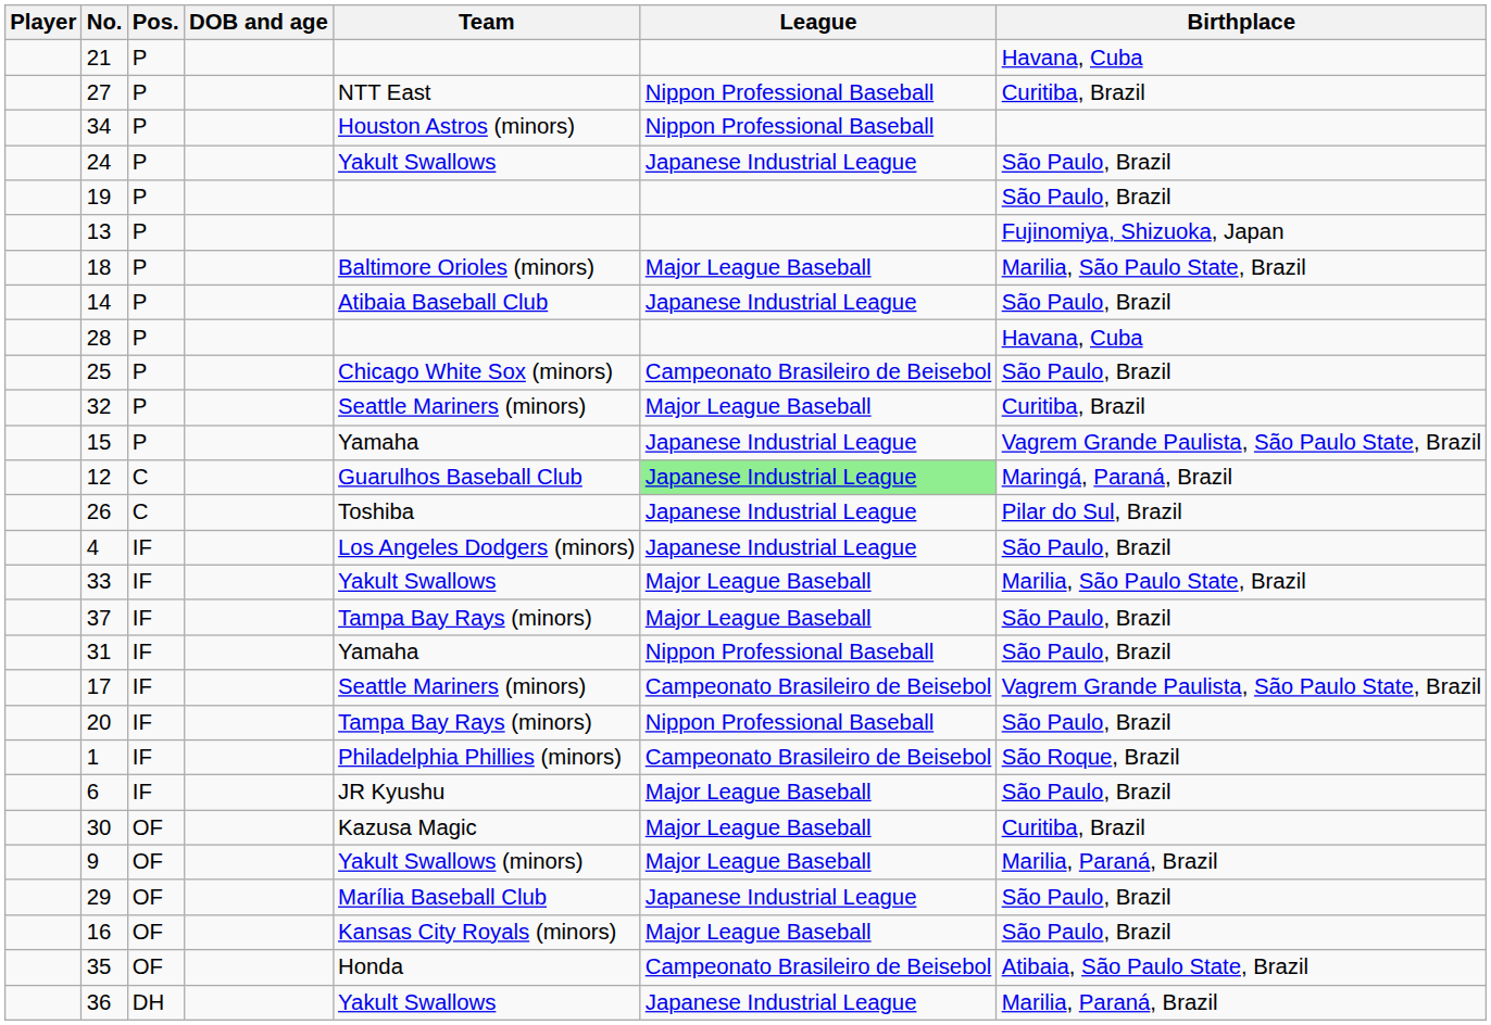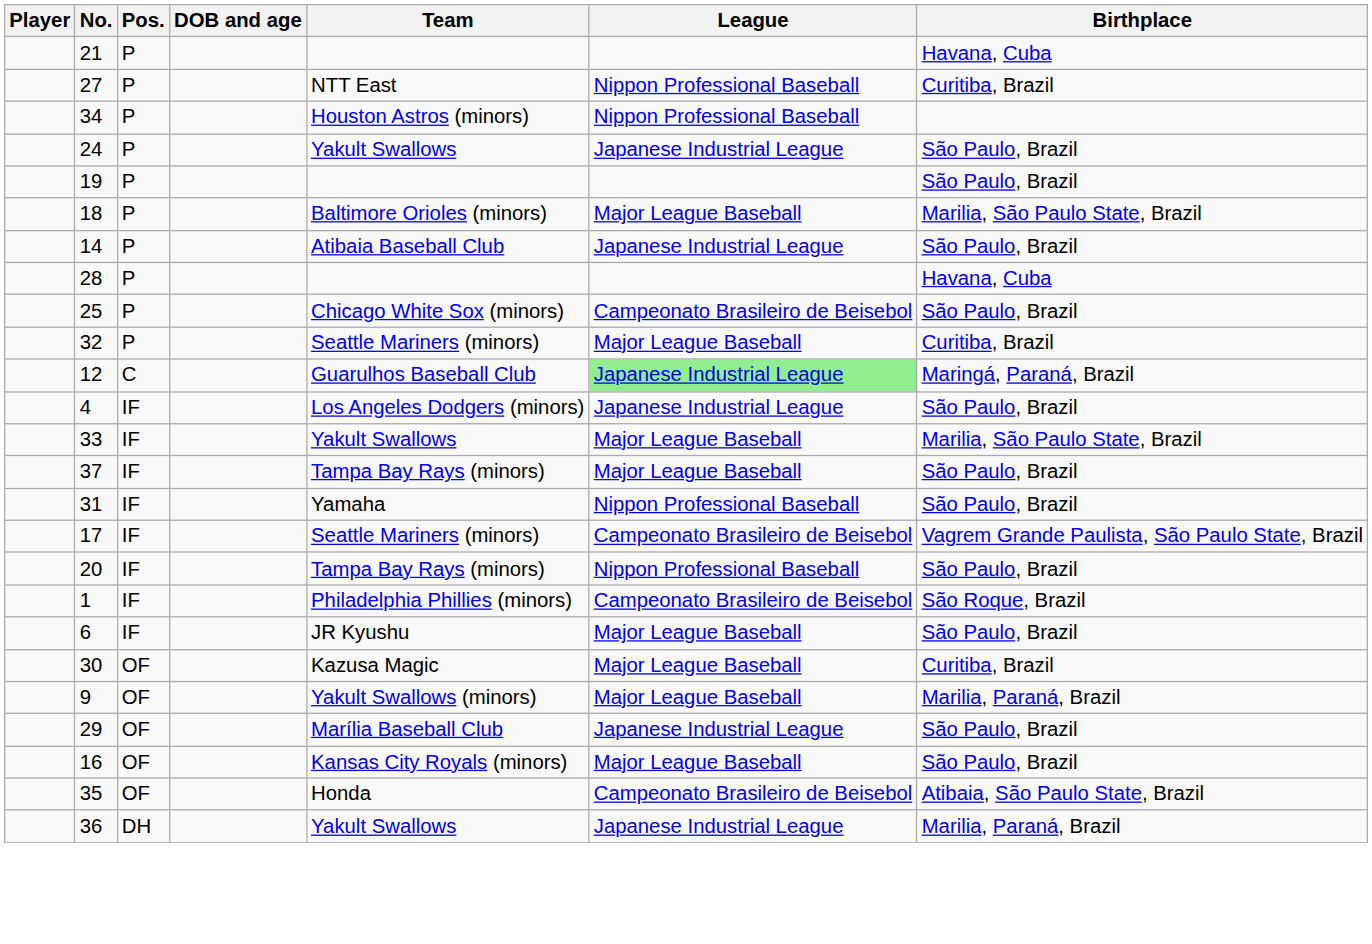- row: 13 | P | Fujinomiya, Shizuoka, Japan
- row: 15 | P | Yamaha | Japanese Industrial League | Vagrem Grande Paulista, São Paulo State, Brazil
- row: 26 | C | Toshiba | Japanese Industrial League | Pilar do Sul, Brazil
